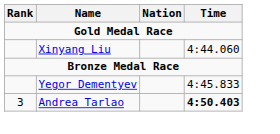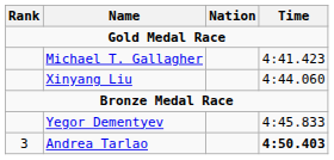+ row: Michael T. Gallagher | 4:41.423
